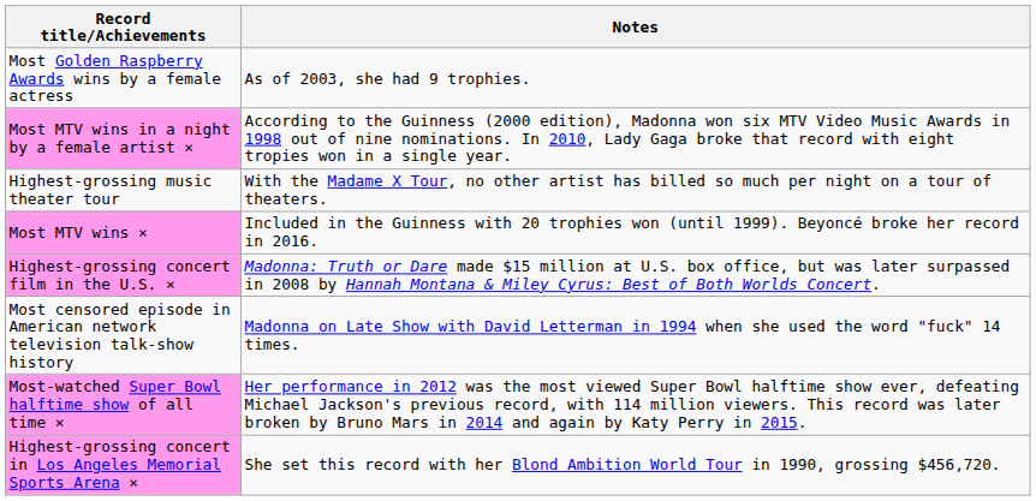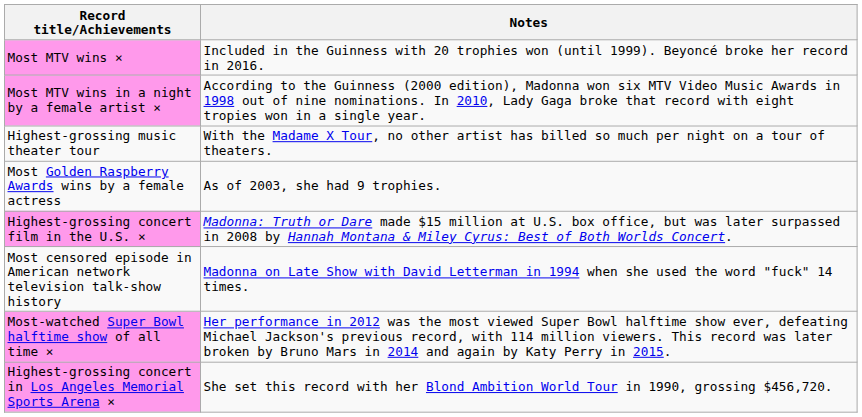rows swapped: Most MTV wins × <-> Most Golden Raspberry Awards wins by a female actress
